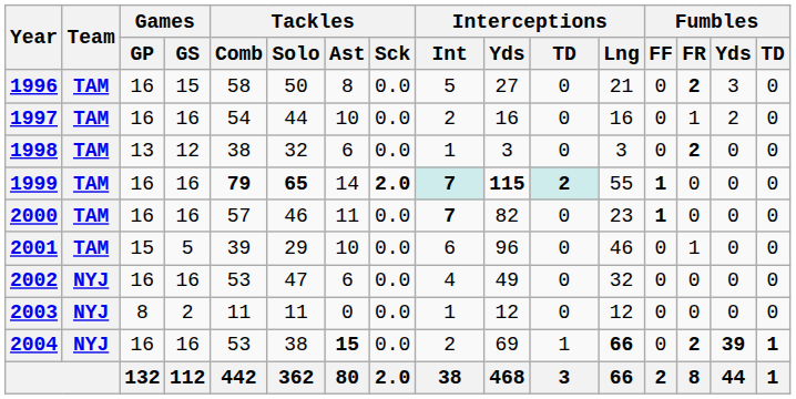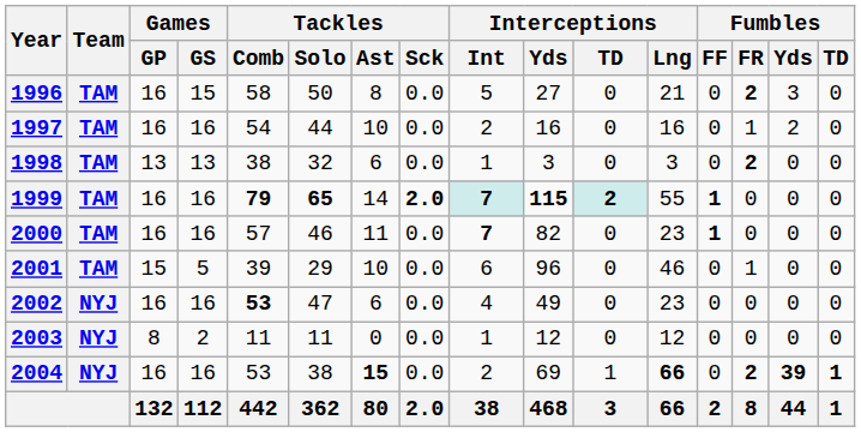1998 | Games / GS: 12 -> 13
2002 | Tackles / Comb: normal -> bold
2002 | Interceptions / Lng: 32 -> 23
